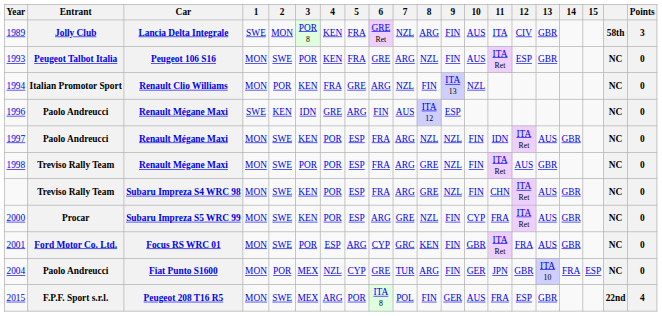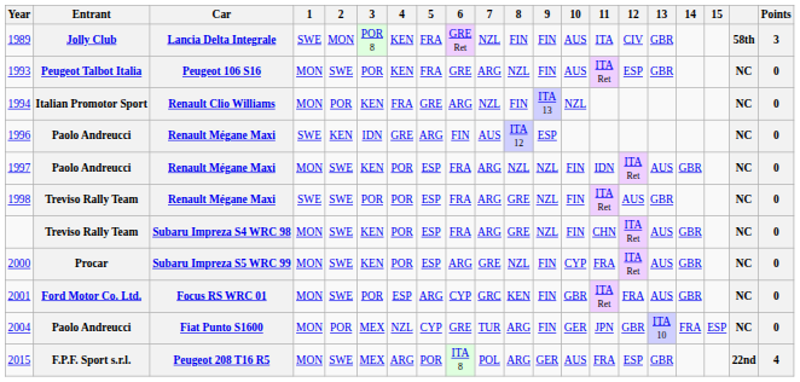1989 | 8: ARG -> FIN
1998 | 1: MON -> SWE
2015 | 8: FIN -> ARG
